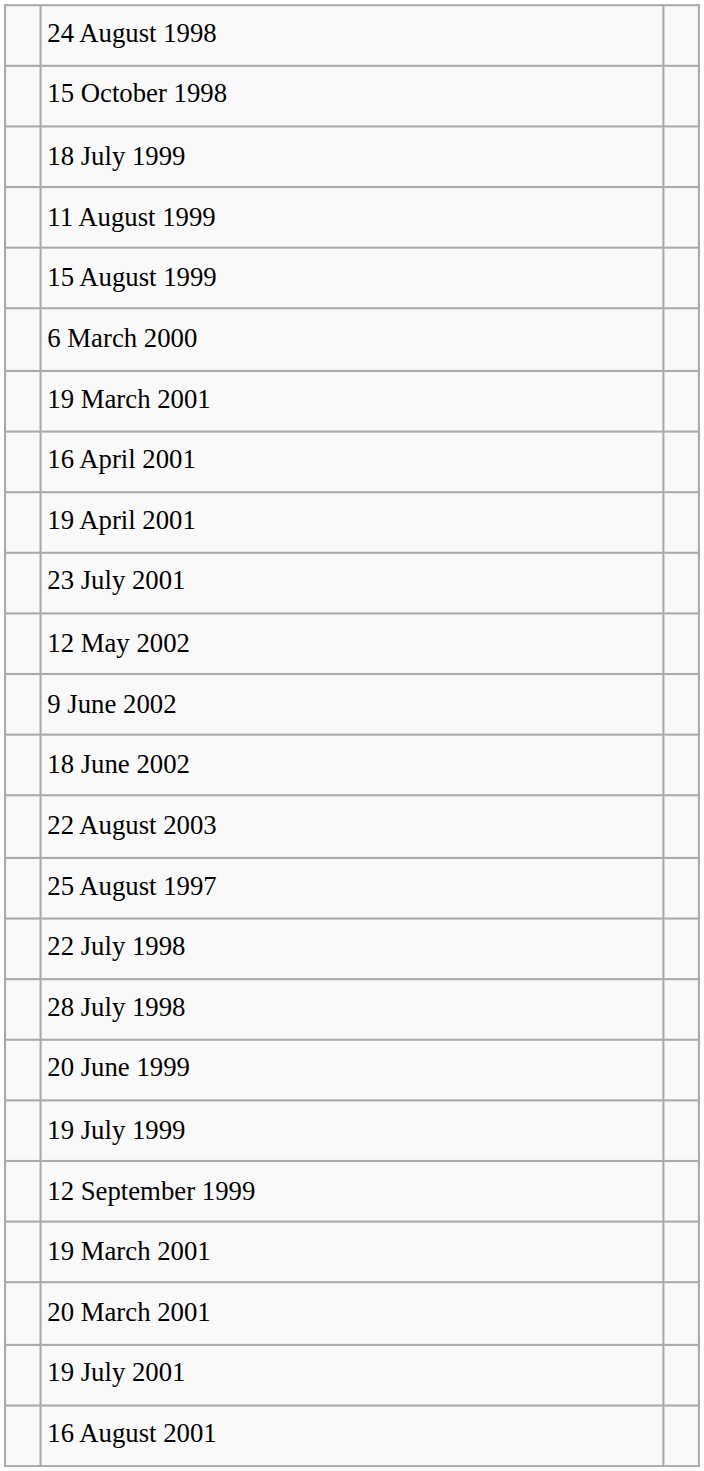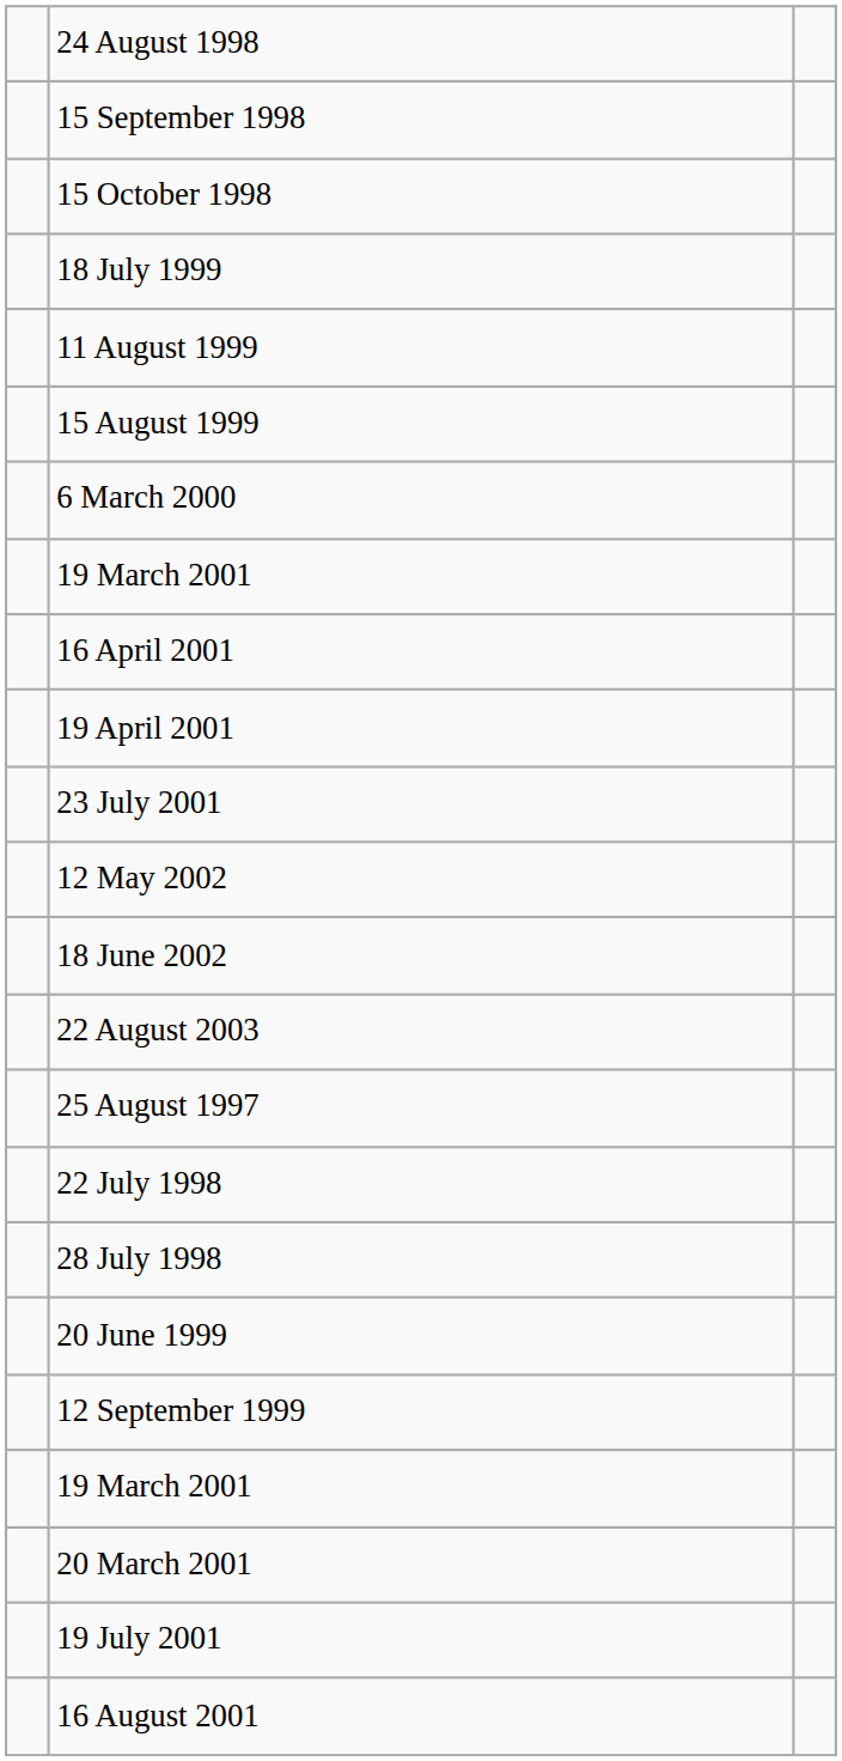+ row: 15 September 1998
- row: 9 June 2002
- row: 19 July 1999
